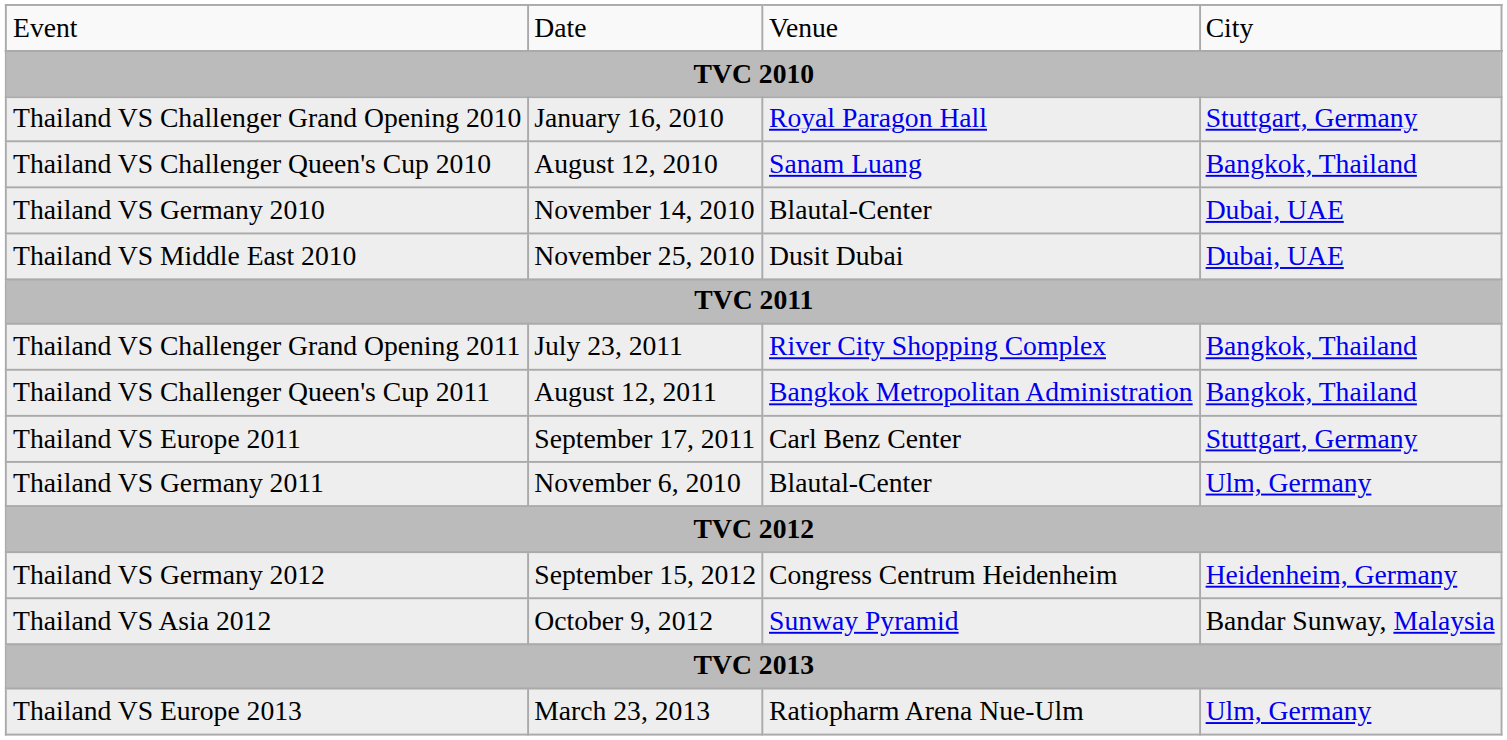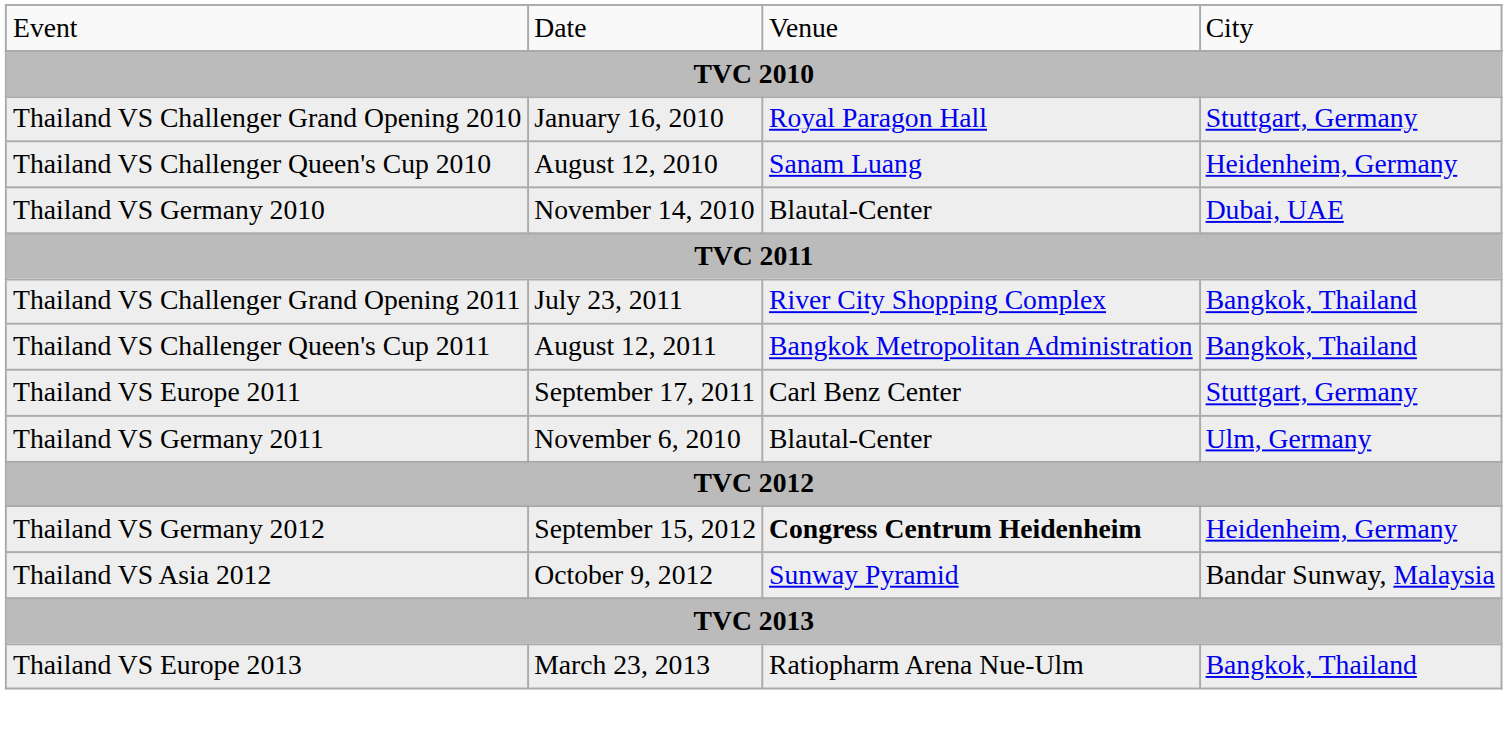Thailand VS Challenger Queen's Cup 2010 | column 4: Bangkok, Thailand -> Heidenheim, Germany
- row: Thailand VS Middle East 2010 | November 25, 2010 | Dusit Dubai | Dubai, UAE
Thailand VS Germany 2012 | column 3: normal -> bold
Thailand VS Europe 2013 | column 4: Ulm, Germany -> Bangkok, Thailand
